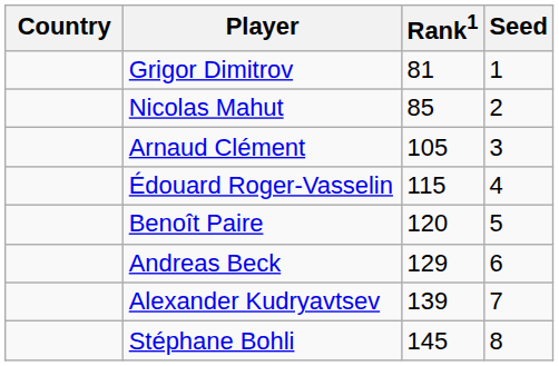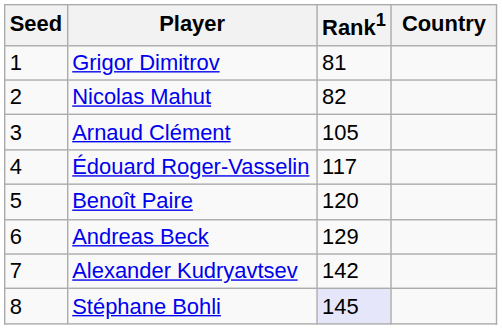columns swapped: Country <-> Seed
Nicolas Mahut | Rank1: 85 -> 82
Édouard Roger-Vasselin | Rank1: 115 -> 117
Alexander Kudryavtsev | Rank1: 139 -> 142
Stéphane Bohli | Rank1: no background -> lavender background
